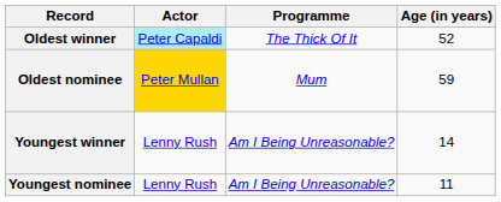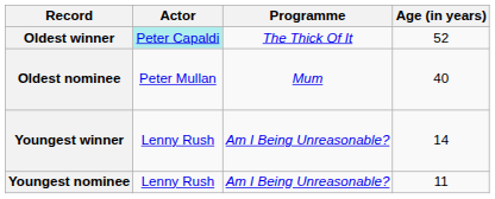Oldest nominee | Actor: gold background -> no background
Oldest nominee | Age (in years): 59 -> 40
